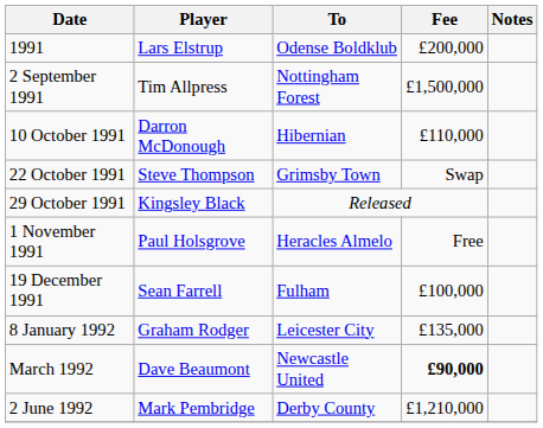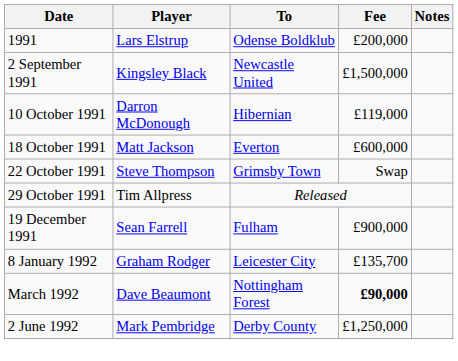2 September 1991 | Player: Tim Allpress -> Kingsley Black
2 September 1991 | To: Nottingham Forest -> Newcastle United
10 October 1991 | Fee: £110,000 -> £119,000
+ row: 18 October 1991 | Matt Jackson | Everton | £600,000
29 October 1991 | Player: Kingsley Black -> Tim Allpress
- row: 1 November 1991 | Paul Holsgrove | Heracles Almelo | Free
19 December 1991 | Fee: £100,000 -> £900,000
8 January 1992 | Fee: £135,000 -> £135,700
March 1992 | To: Newcastle United -> Nottingham Forest
2 June 1992 | Fee: £1,210,000 -> £1,250,000
